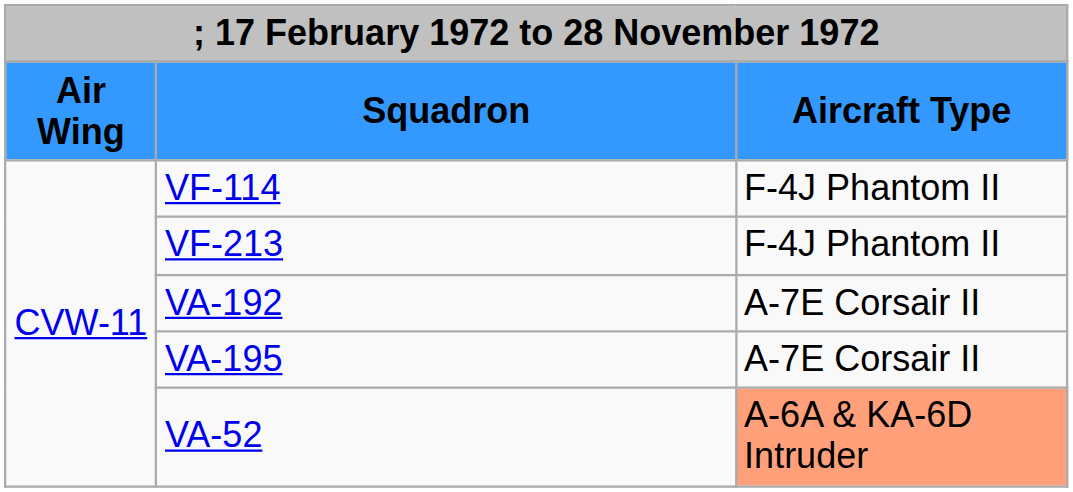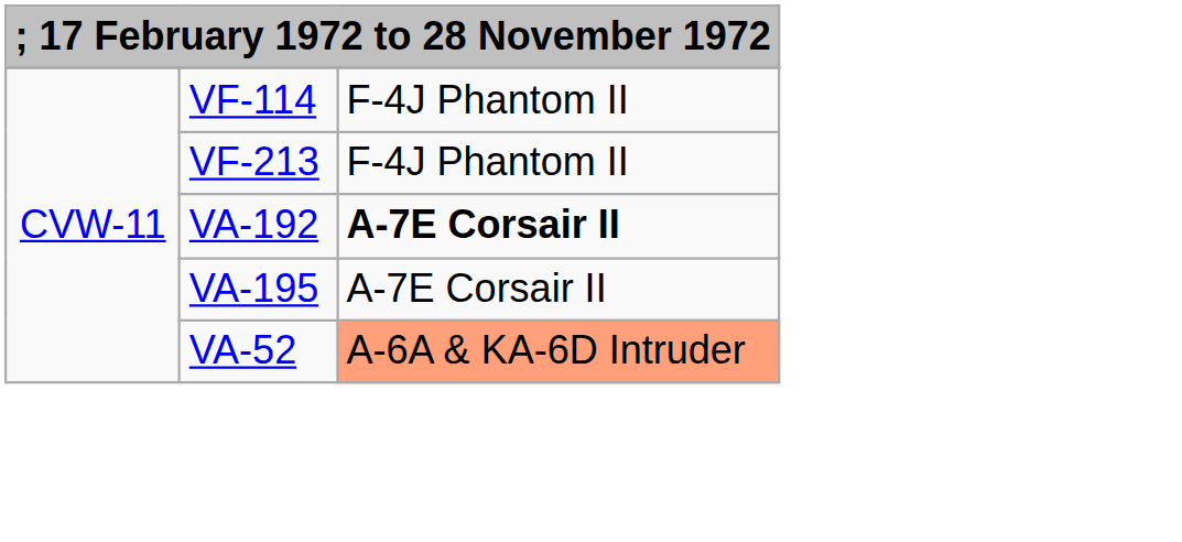- row: Air Wing | Squadron | Aircraft Type
VA-192 | column 3: normal -> bold
